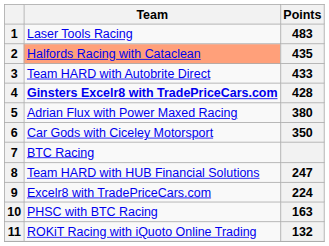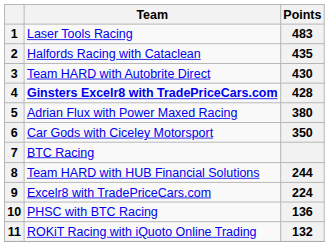2 | Team: lightsalmon background -> no background
3 | Points: 433 -> 430
8 | Points: 247 -> 244
10 | Points: 163 -> 136
